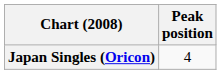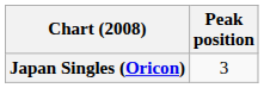Japan Singles (Oricon) | Peak position: 4 -> 3
